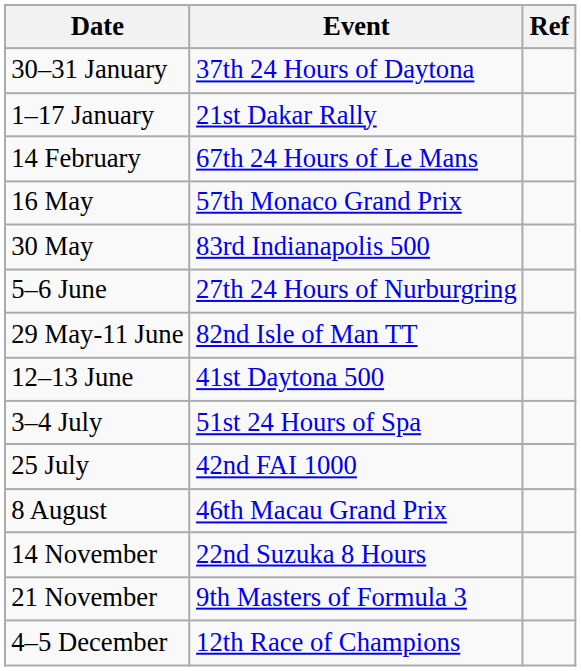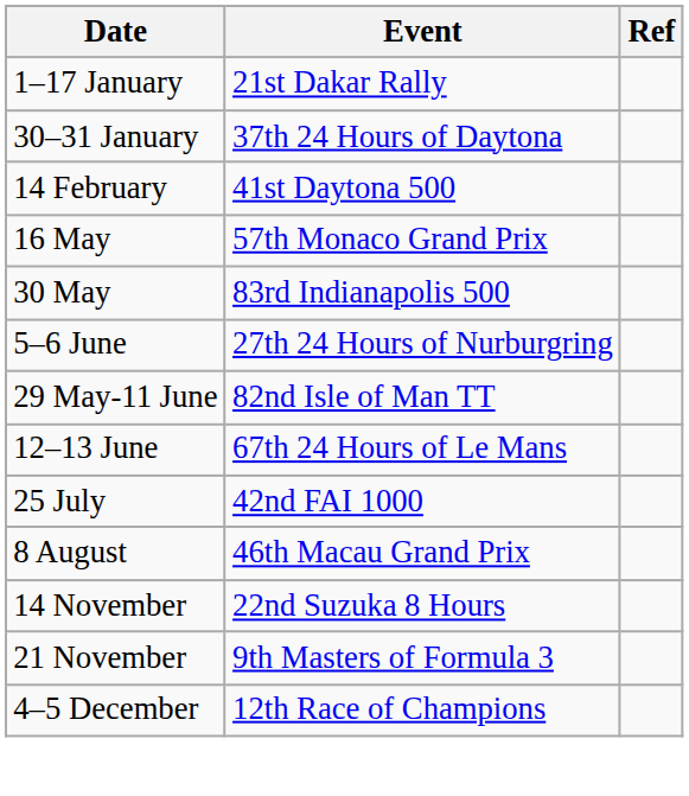rows swapped: 1–17 January <-> 30–31 January
14 February | Event: 67th 24 Hours of Le Mans -> 41st Daytona 500
12–13 June | Event: 41st Daytona 500 -> 67th 24 Hours of Le Mans
- row: 3–4 July | 51st 24 Hours of Spa
